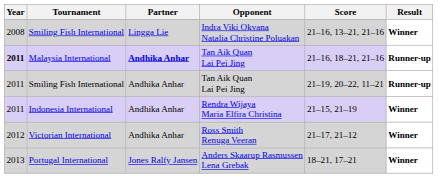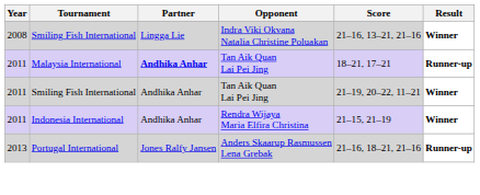Malaysia International | Year: bold -> normal
Malaysia International | Score: 21–16, 18–21, 21–16 -> 18–21, 17–21
Smiling Fish International / Tan Aik Quan Lai Pei Jing | Result: Runner-up -> Winner
- row: 2012 | Victorian International | Andhika Anhar | Ross Smith Renuga Veeran | 21–17, 21–12 | Winner
Portugal International | Score: 18–21, 17–21 -> 21–16, 18–21, 21–16
Portugal International | Result: Winner -> Runner-up
